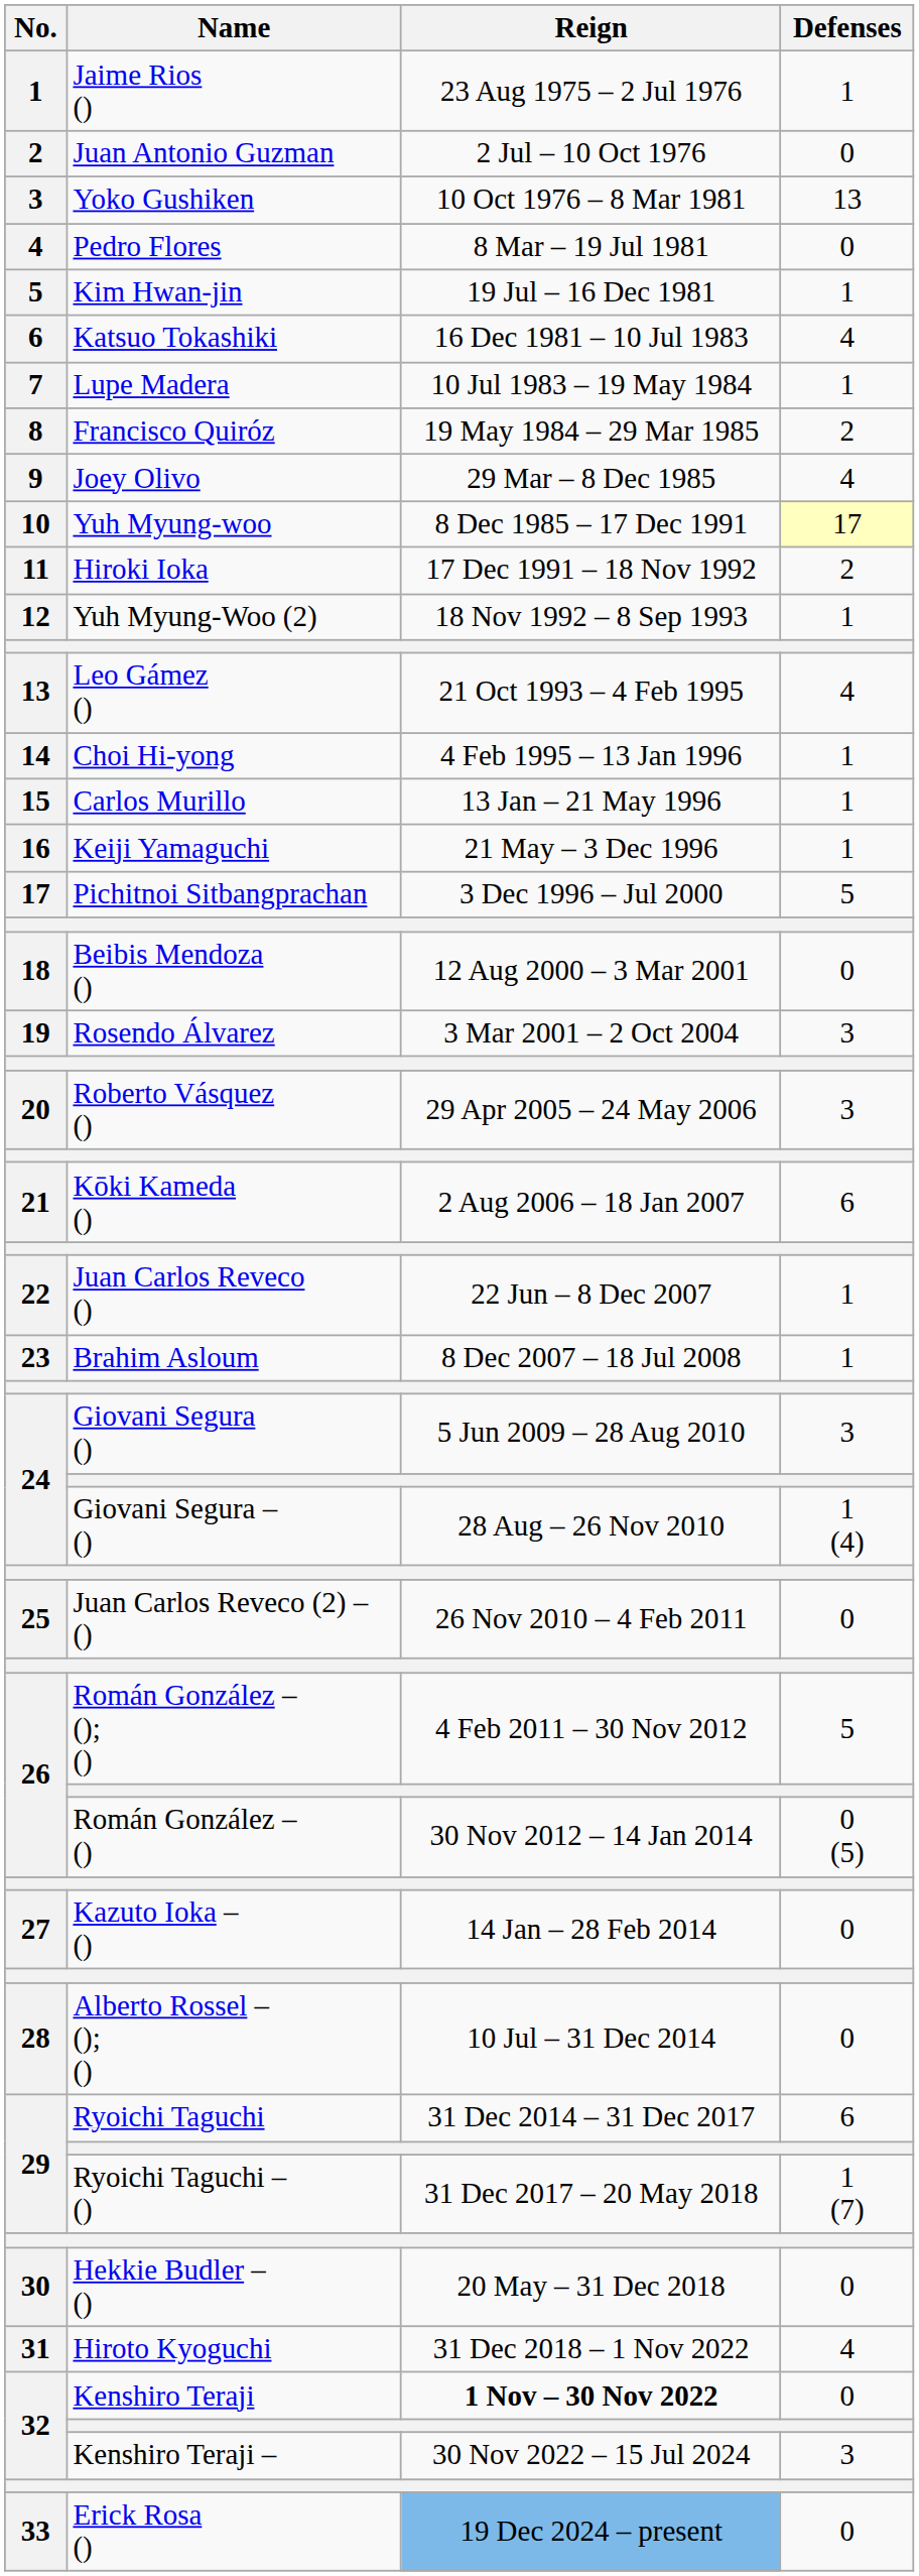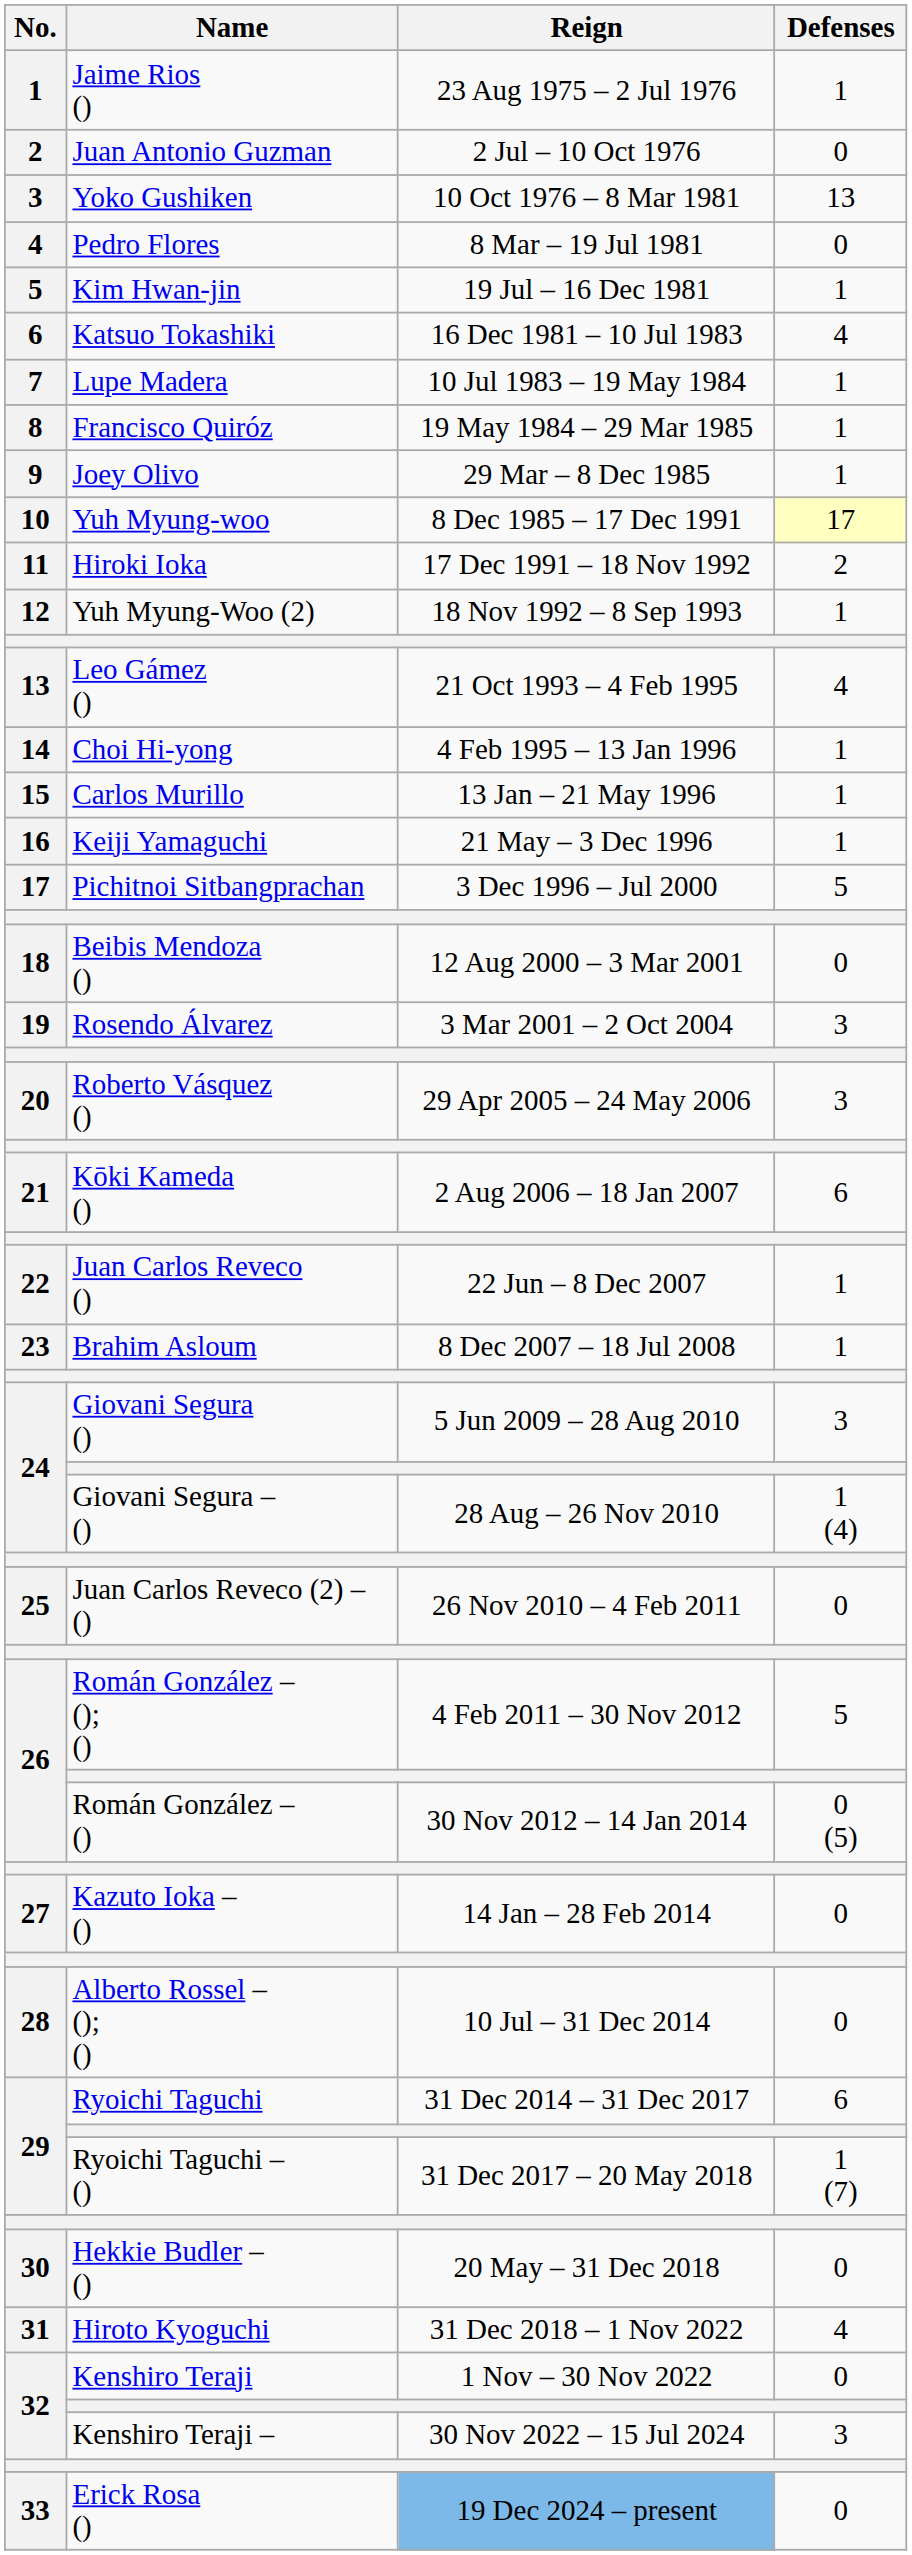Francisco Quiróz | Defenses: 2 -> 1
Joey Olivo | Defenses: 4 -> 1
Kenshiro Teraji | Reign: bold -> normal
